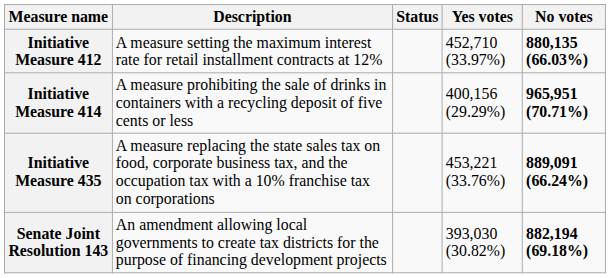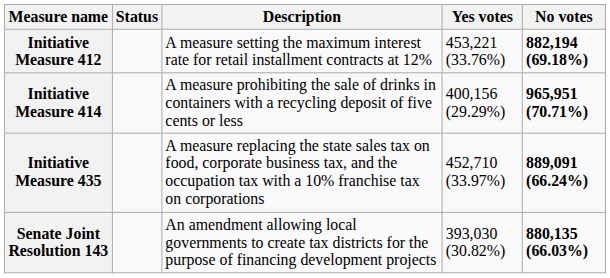columns swapped: Description <-> Status
Initiative Measure 412 | Yes votes: 452,710 (33.97%) -> 453,221 (33.76%)
Initiative Measure 412 | No votes: 880,135 (66.03%) -> 882,194 (69.18%)
Initiative Measure 435 | Yes votes: 453,221 (33.76%) -> 452,710 (33.97%)
Senate Joint Resolution 143 | No votes: 882,194 (69.18%) -> 880,135 (66.03%)
